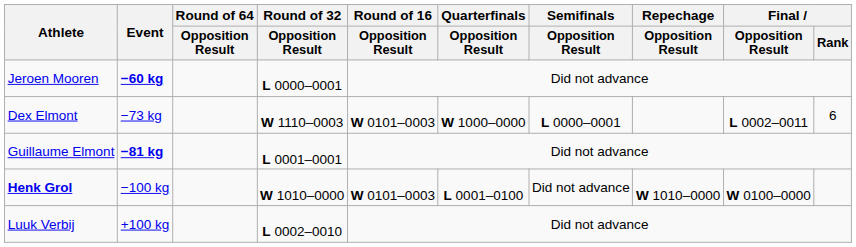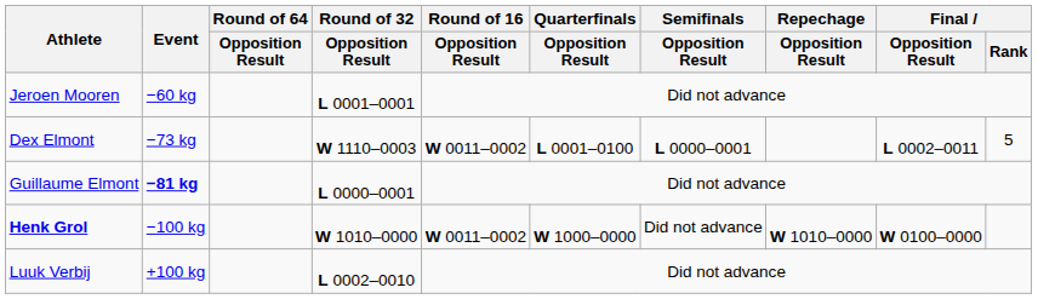Jeroen Mooren | Event: bold -> normal
Jeroen Mooren | Round of 32 / Opposition Result: L 0000–0001 -> L 0001–0001
Dex Elmont | Round of 16 / Opposition Result: W 0101–0003 -> W 0011–0002
Dex Elmont | Quarterfinals / Opposition Result: W 1000–0000 -> L 0001–0100
Dex Elmont | Final / Rank: 6 -> 5
Guillaume Elmont | Round of 32 / Opposition Result: L 0001–0001 -> L 0000–0001
Henk Grol | Round of 16 / Opposition Result: W 0101–0003 -> W 0011–0002
Henk Grol | Quarterfinals / Opposition Result: L 0001–0100 -> W 1000–0000
